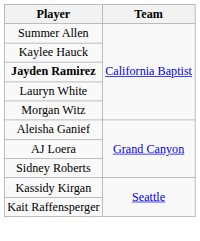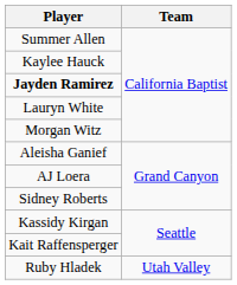+ row: Ruby Hladek | Utah Valley
